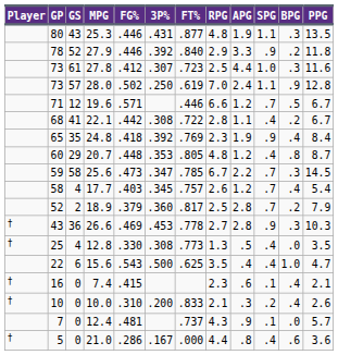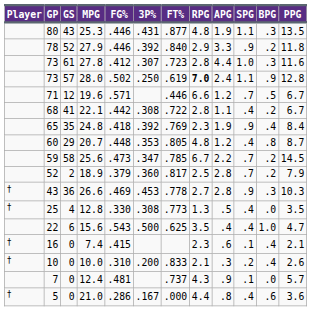27.8 | RPG: 2.5 -> 2.8
28.0 | RPG: normal -> bold
25.6 | BPG: .3 -> .2
- row: 58 | 4 | 17.7 | .403 | .345 | .757 | 2.6 | 1.2 | .7 | .4 | 5.4
